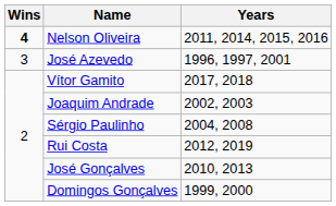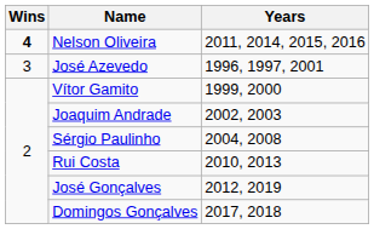Vítor Gamito | Years: 2017, 2018 -> 1999, 2000
Rui Costa | Years: 2012, 2019 -> 2010, 2013
José Gonçalves | Years: 2010, 2013 -> 2012, 2019
Domingos Gonçalves | Years: 1999, 2000 -> 2017, 2018
